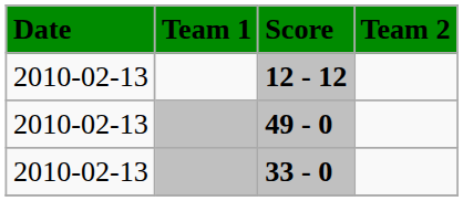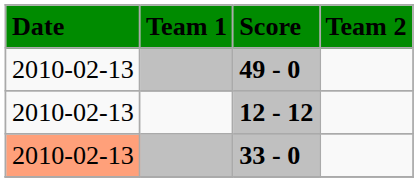rows swapped: 12 - 12 <-> 49 - 0
33 - 0 | Date: no background -> lightsalmon background
